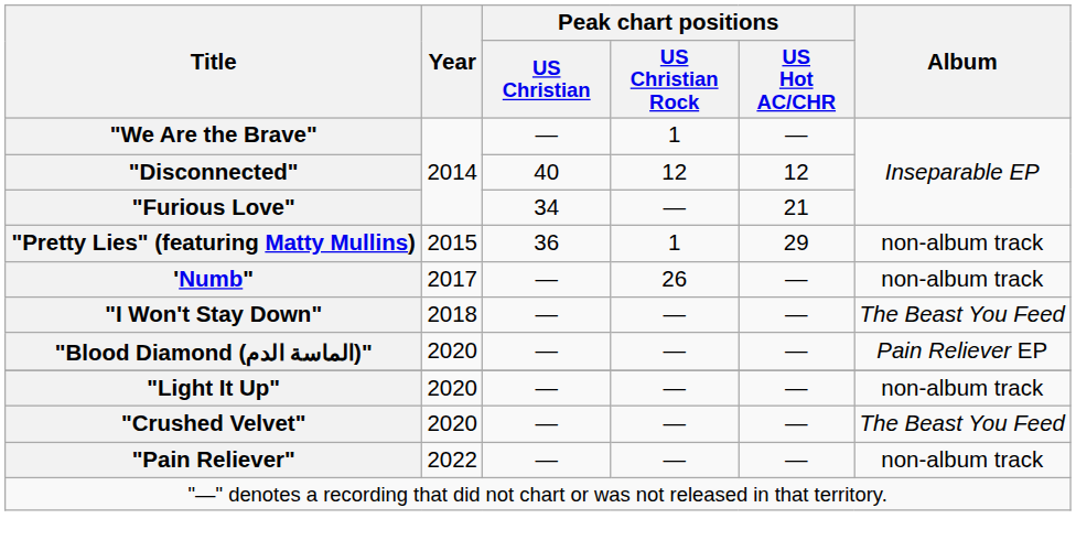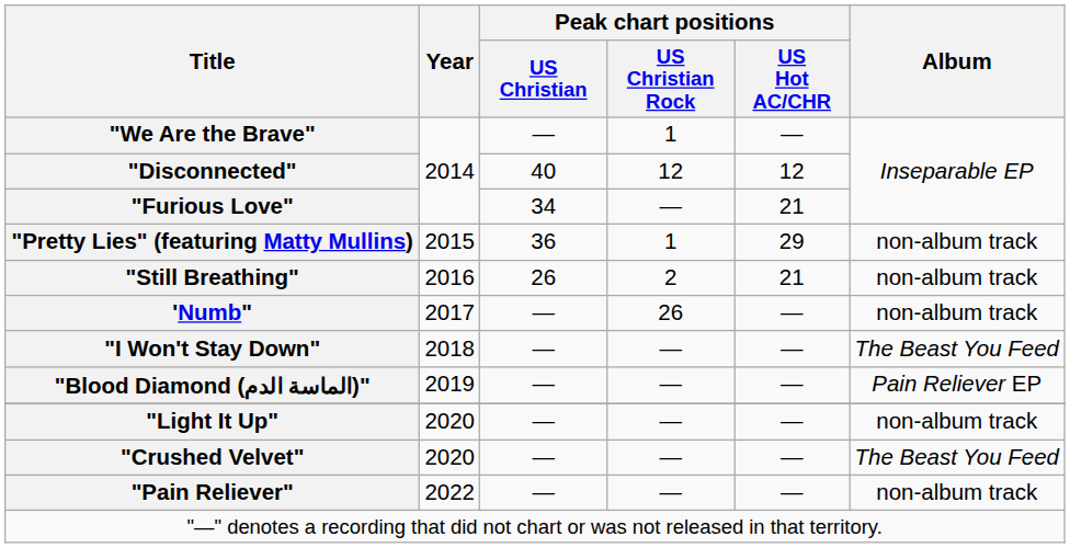+ row: "Still Breathing" | 2016 | 26 | 2 | 21 | non-album track
"Blood Diamond (الماسة الدم)" | Year: 2020 -> 2019
